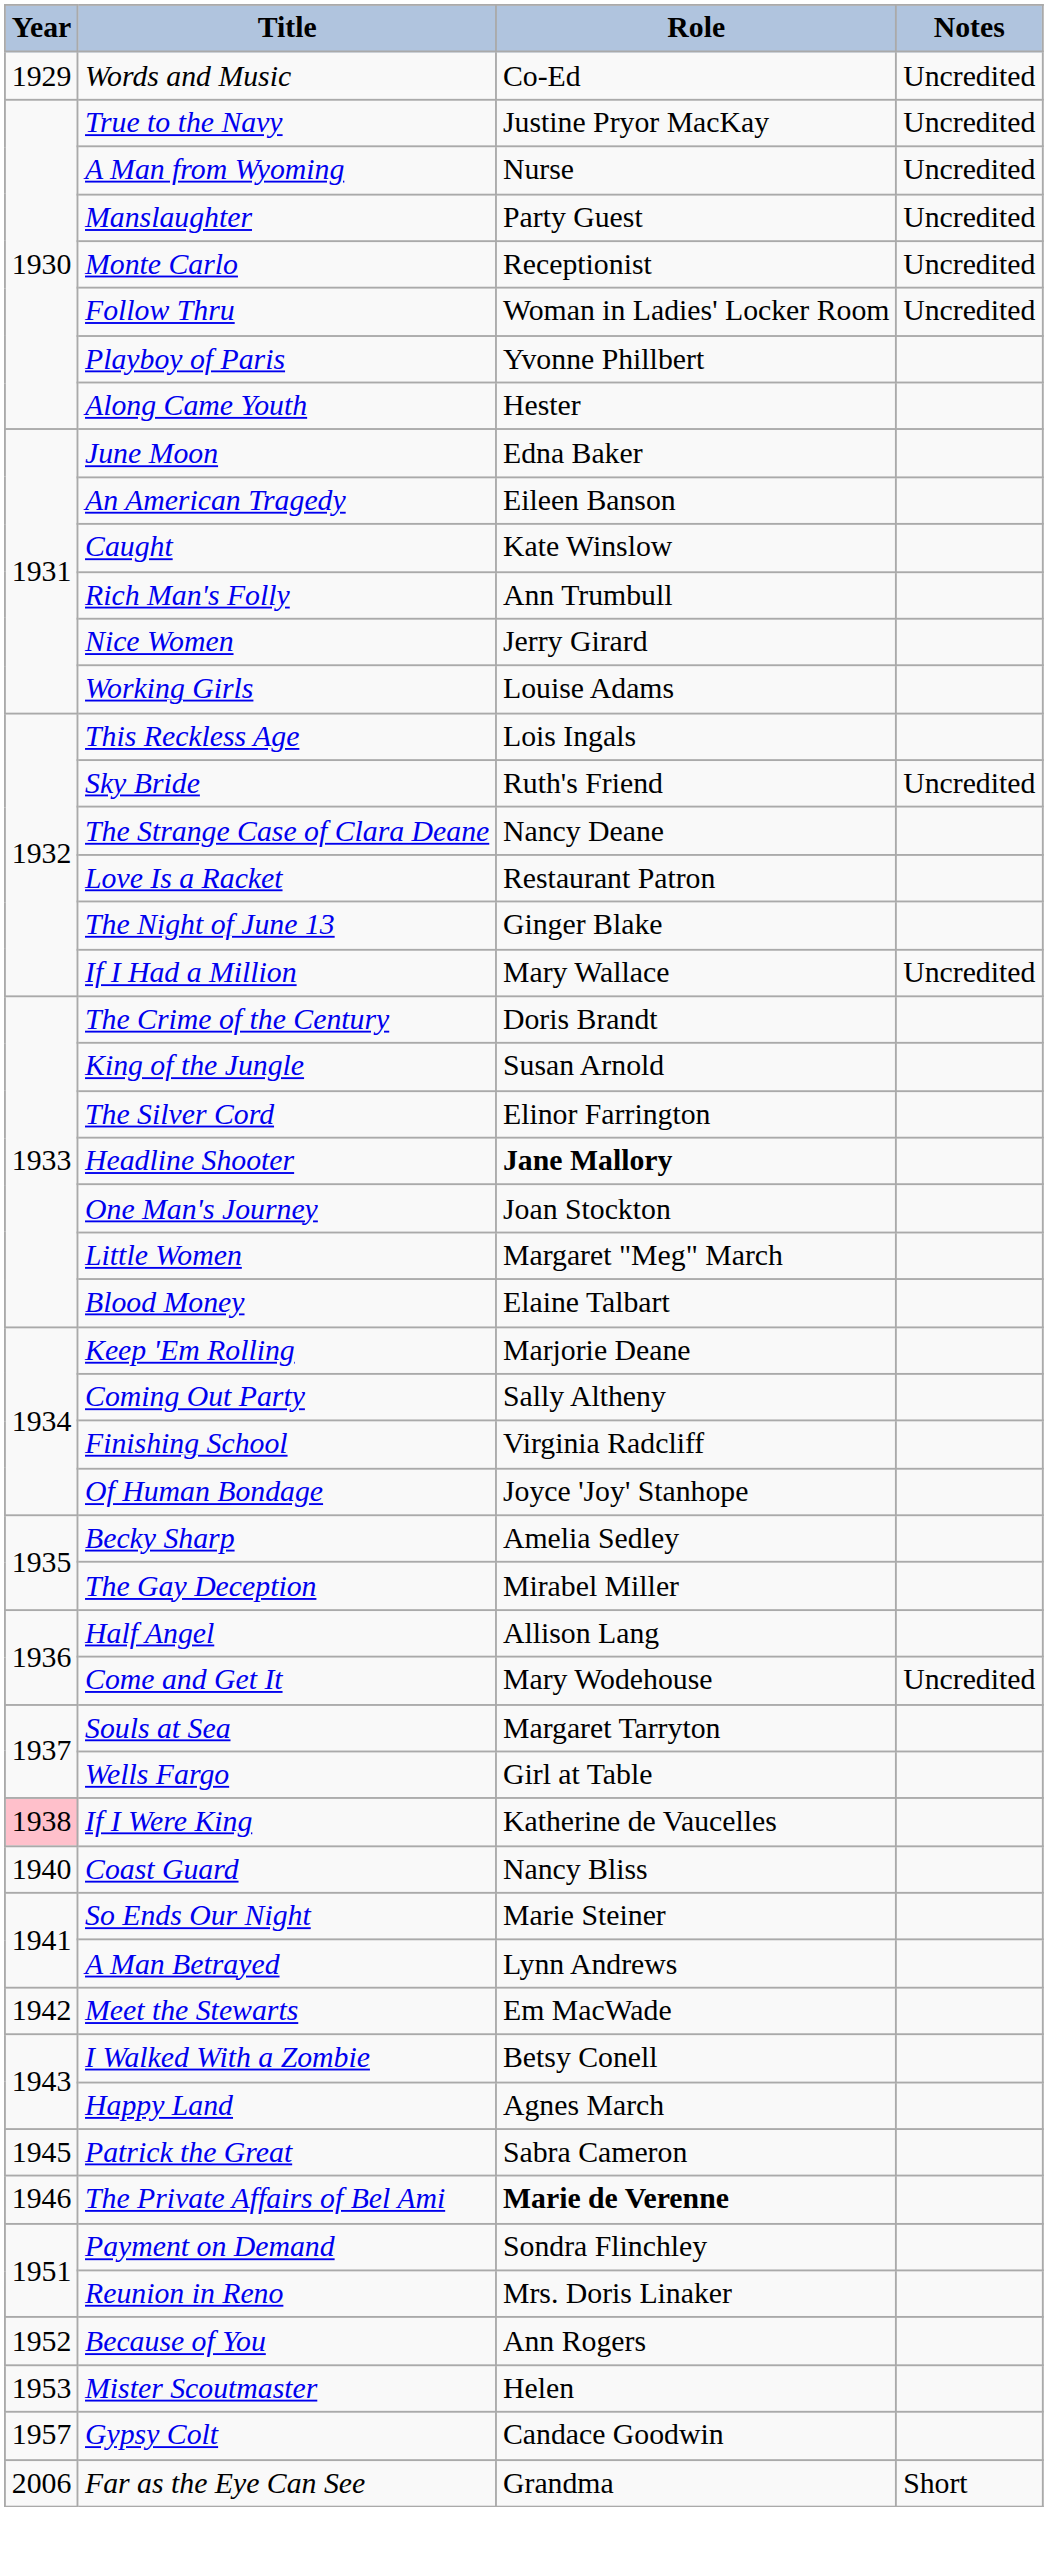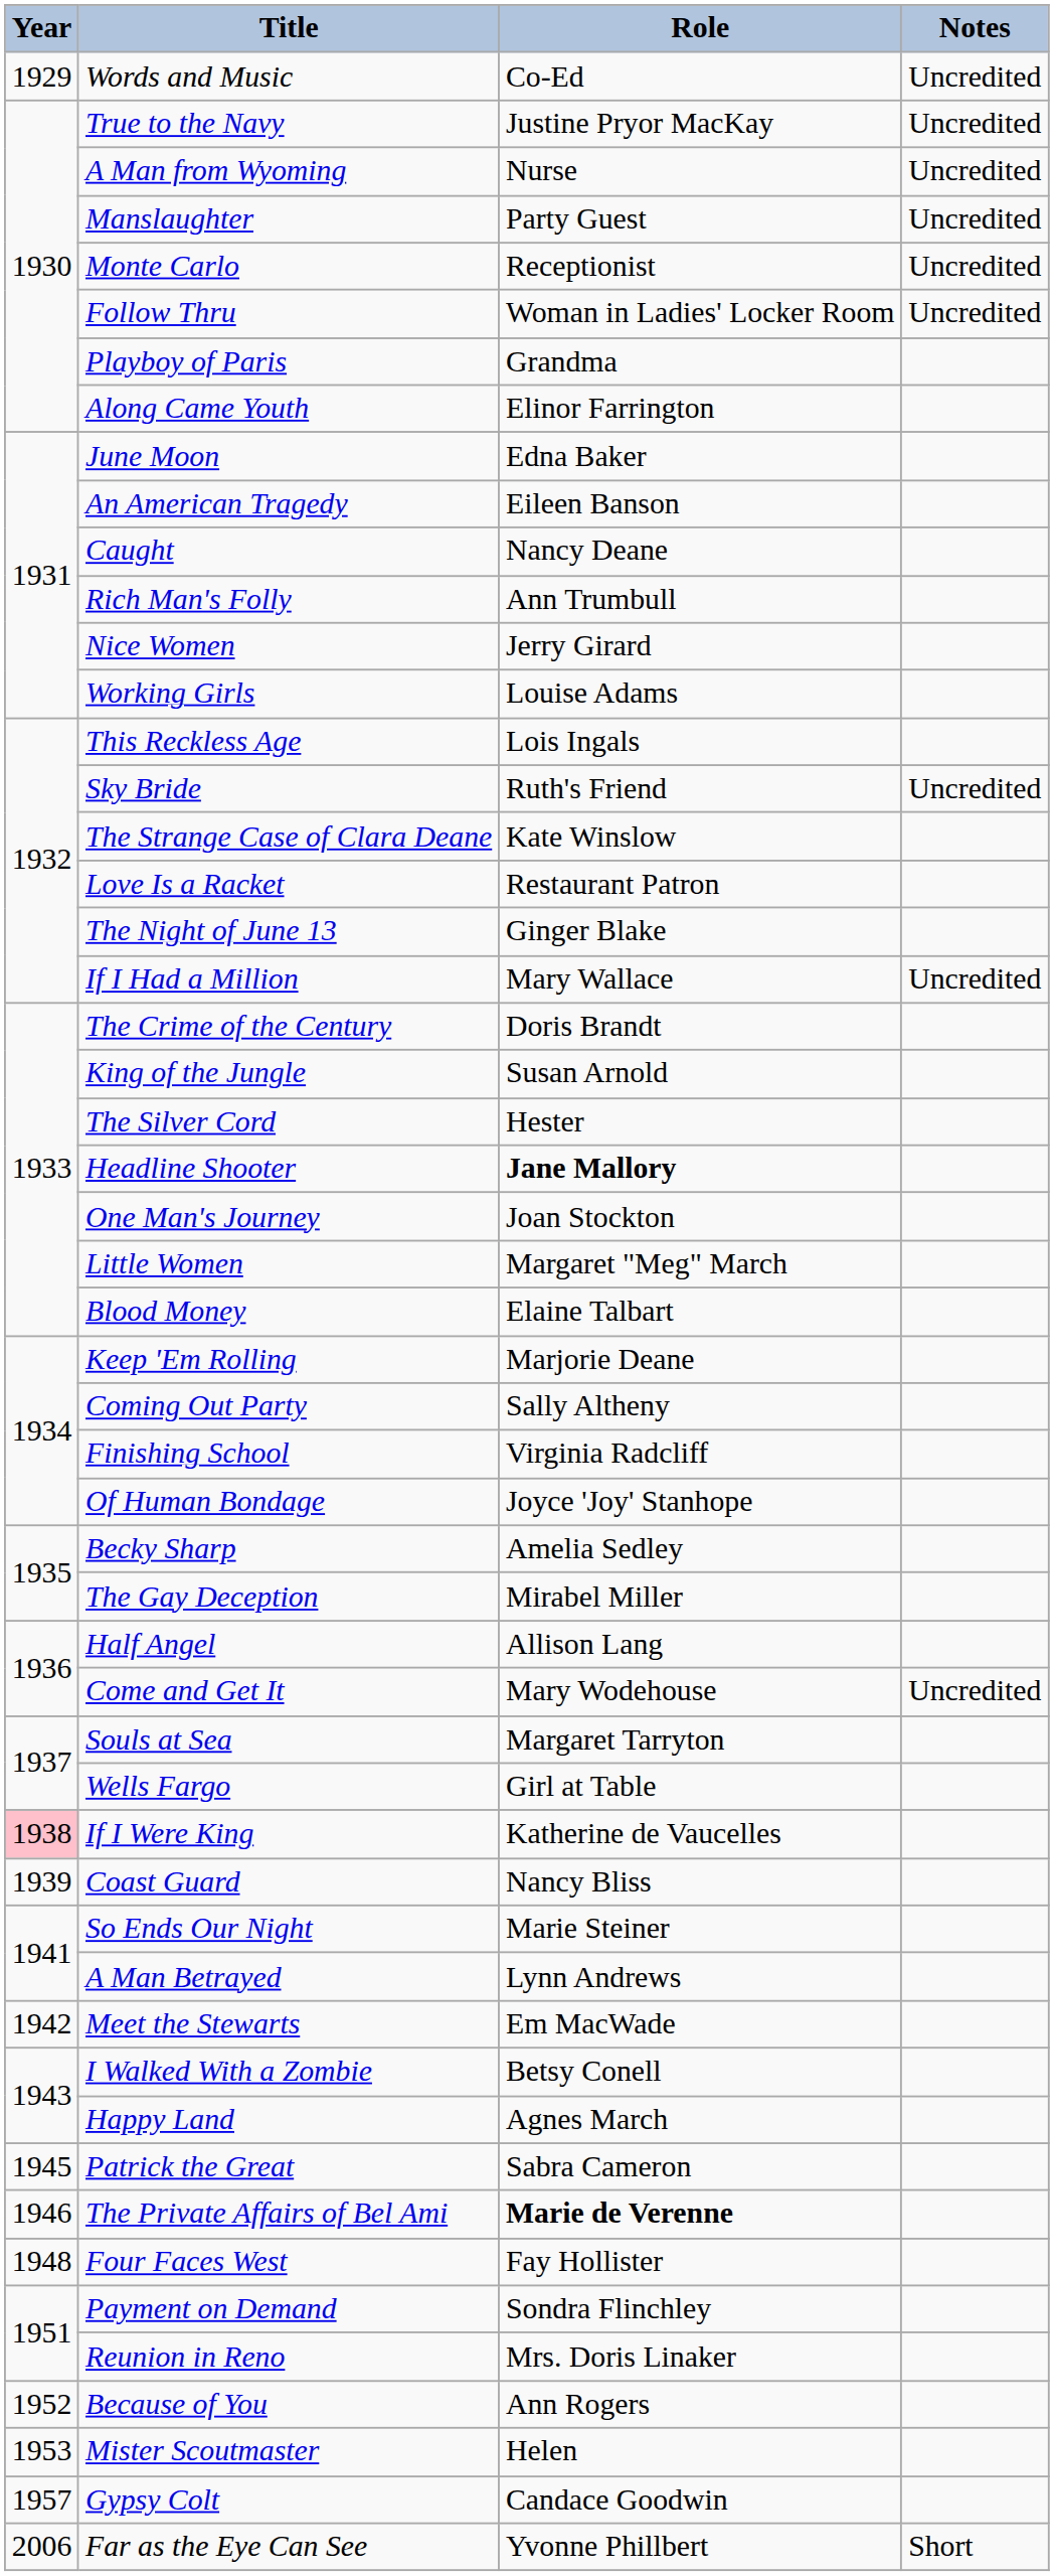Playboy of Paris | Role: Yvonne Phillbert -> Grandma
Along Came Youth | Role: Hester -> Elinor Farrington
Caught | Role: Kate Winslow -> Nancy Deane
The Strange Case of Clara Deane | Role: Nancy Deane -> Kate Winslow
The Silver Cord | Role: Elinor Farrington -> Hester
Coast Guard | Year: 1940 -> 1939
+ row: 1948 | Four Faces West | Fay Hollister
Far as the Eye Can See | Role: Grandma -> Yvonne Phillbert
